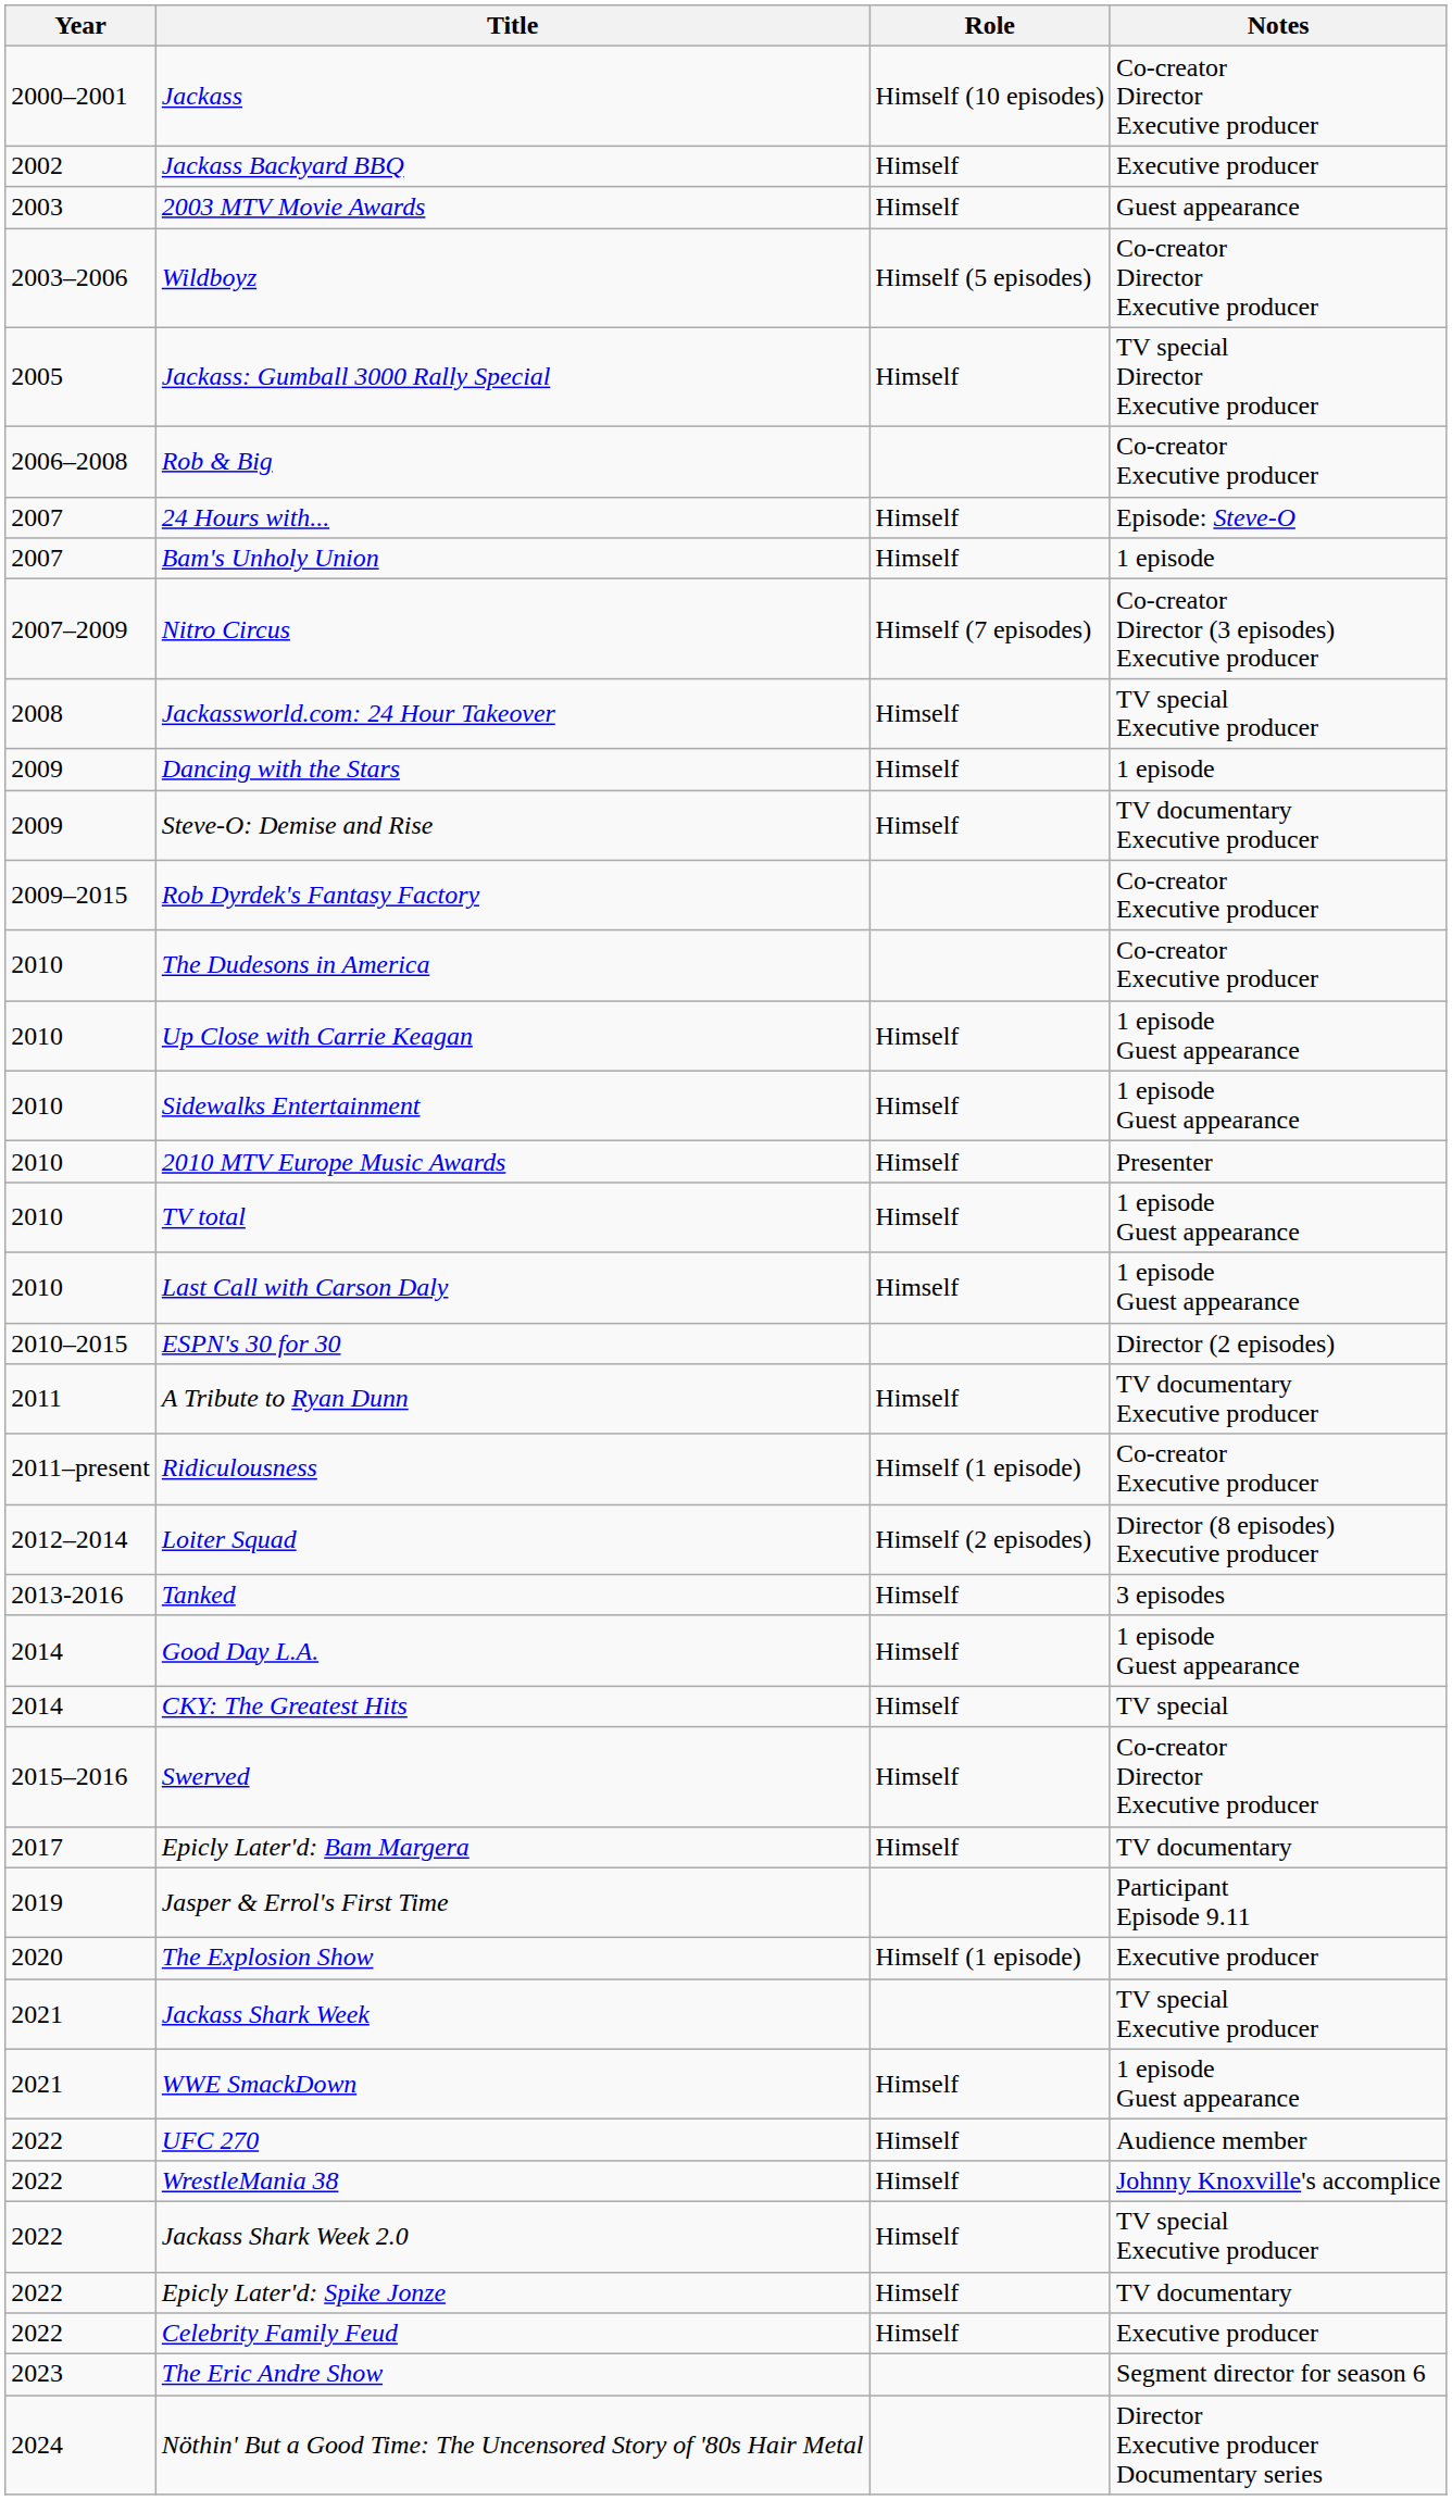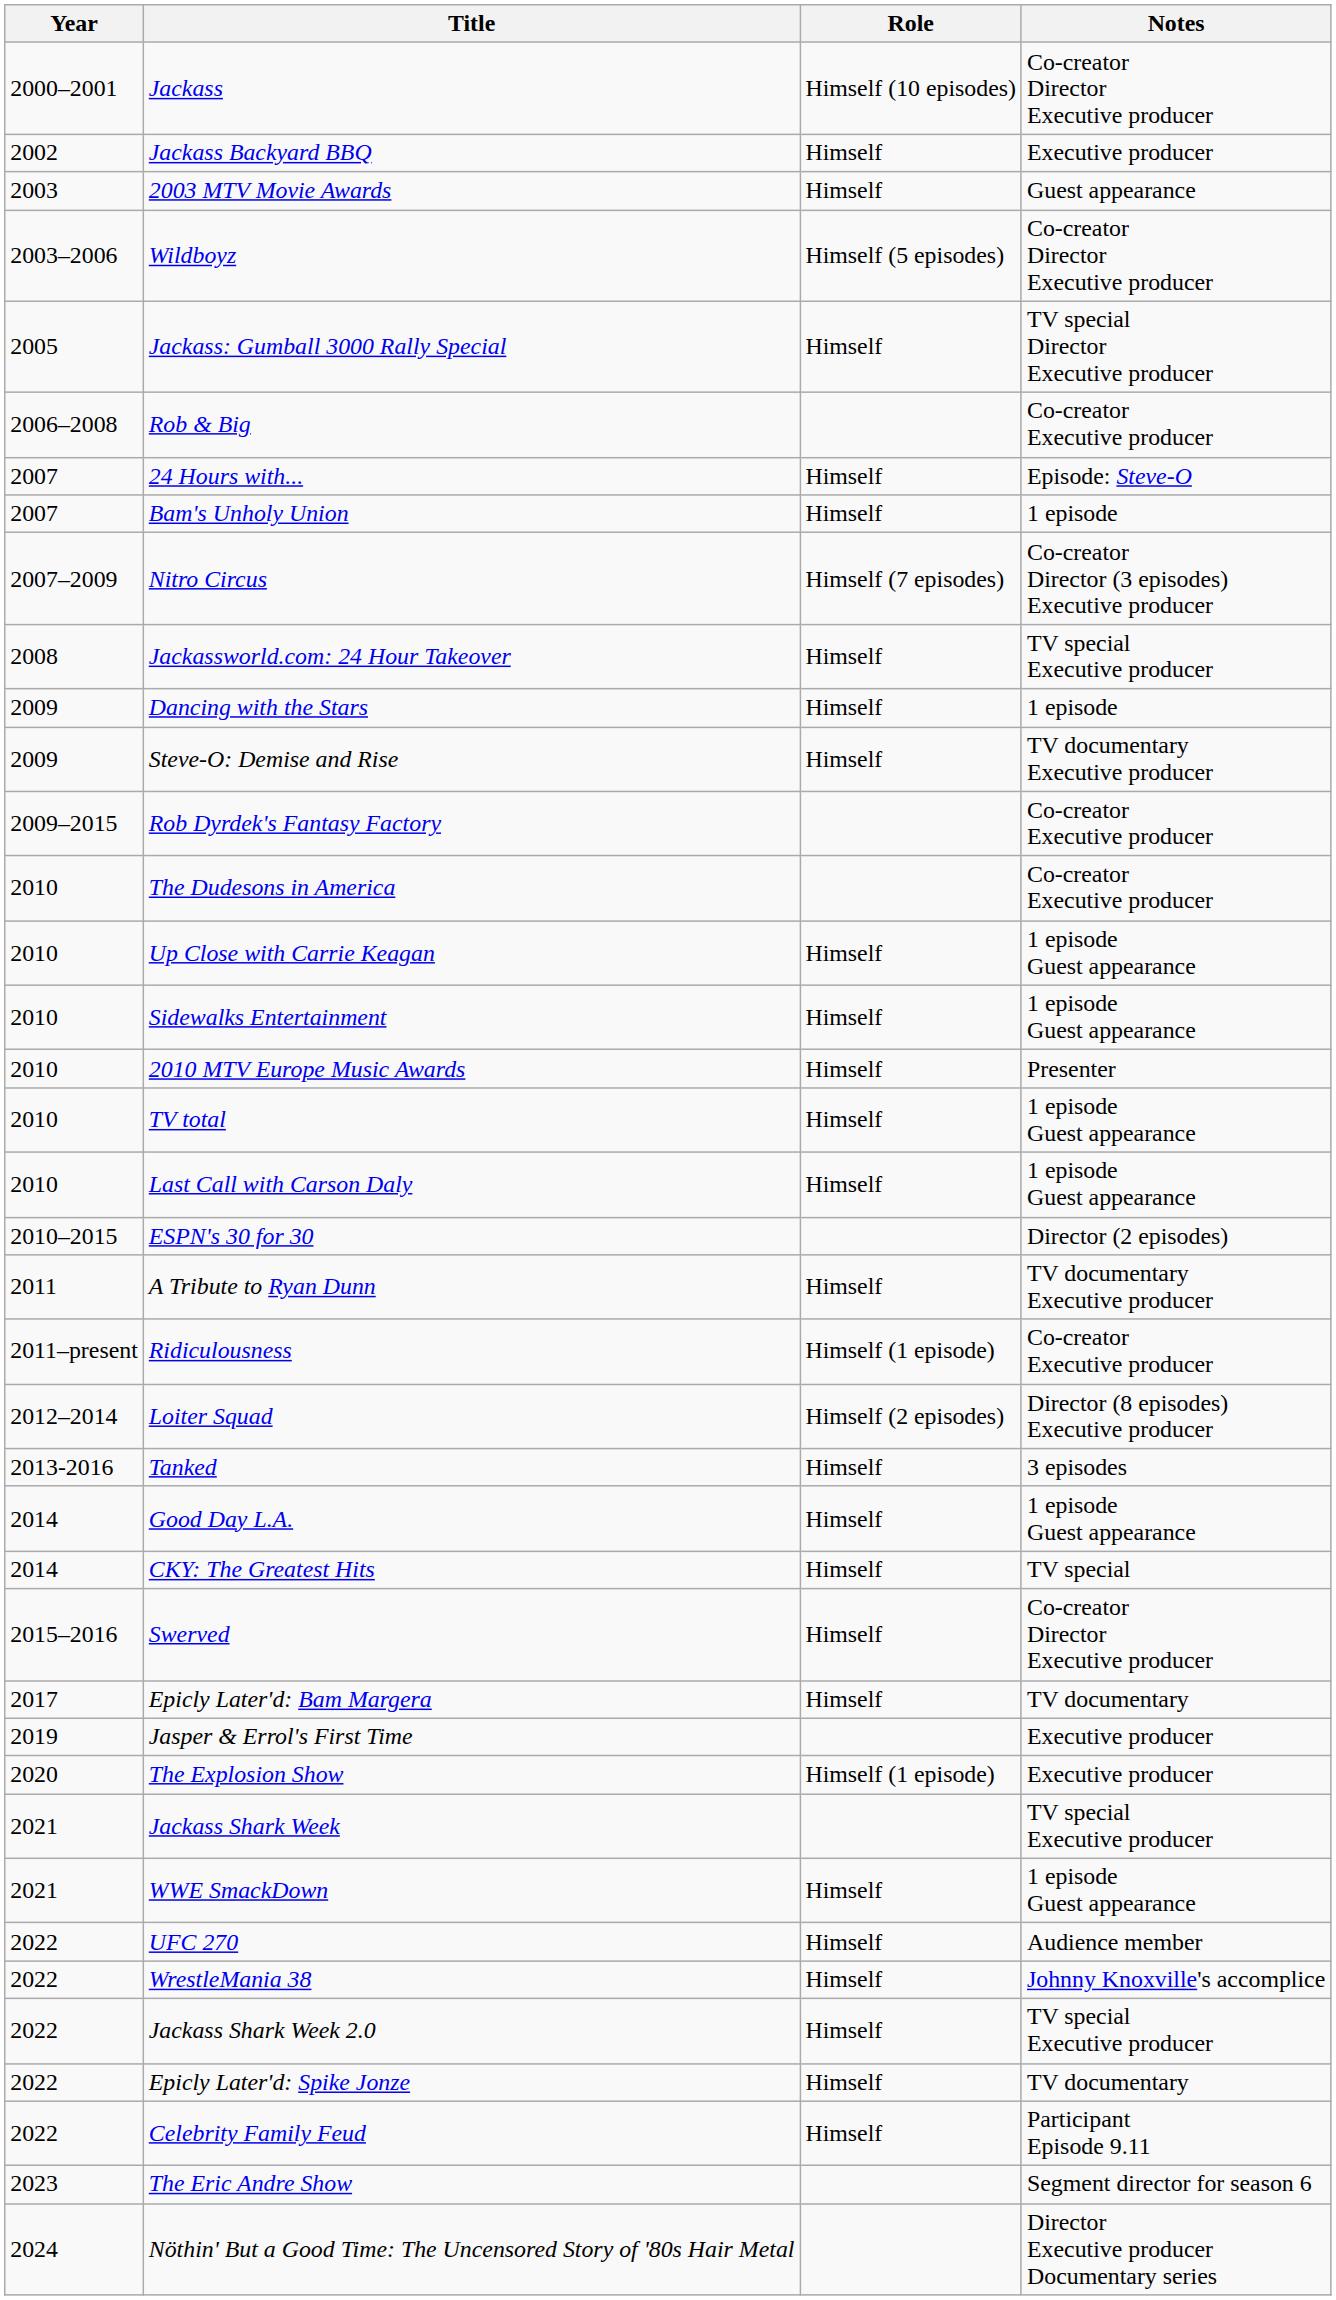Jasper & Errol's First Time | Notes: Participant Episode 9.11 -> Executive producer
Celebrity Family Feud | Notes: Executive producer -> Participant Episode 9.11
